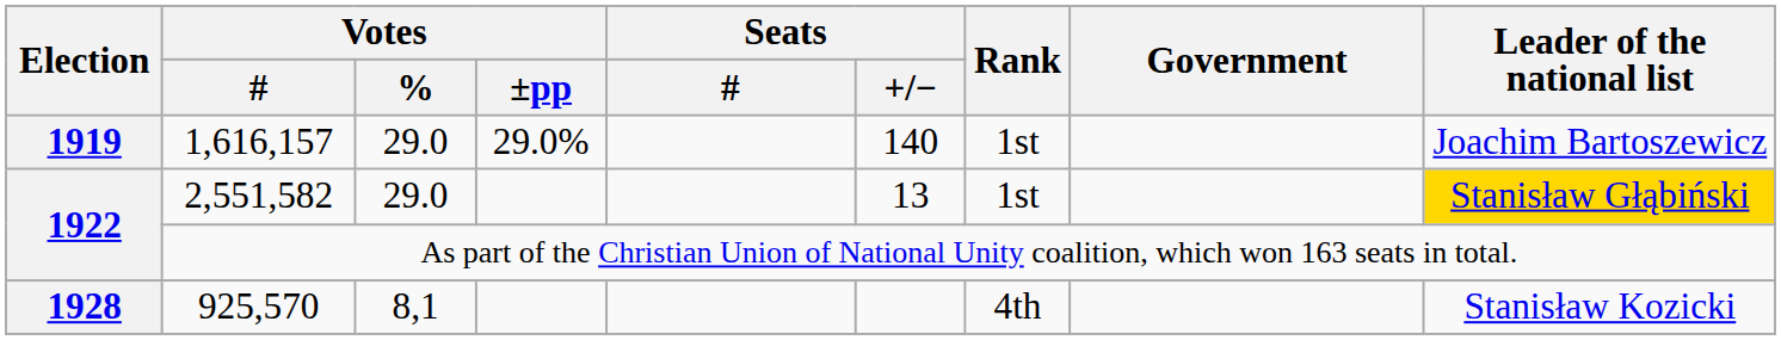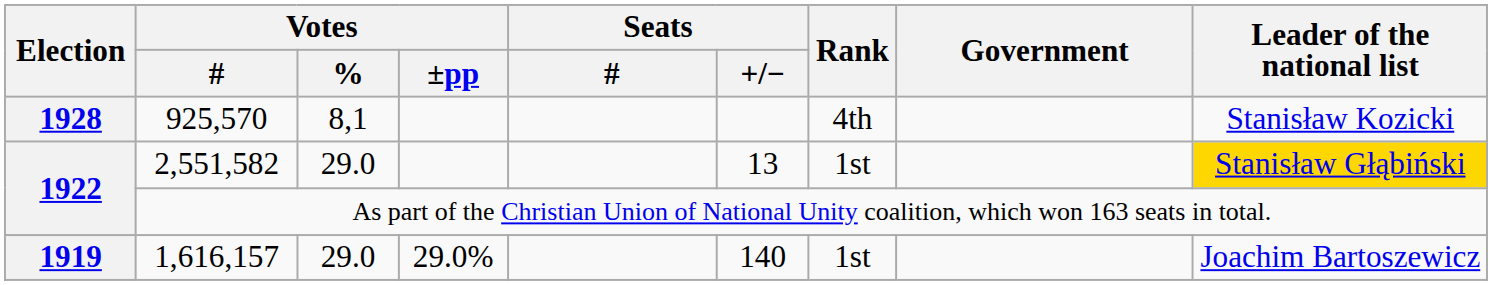rows swapped: 1,616,157 <-> 925,570
